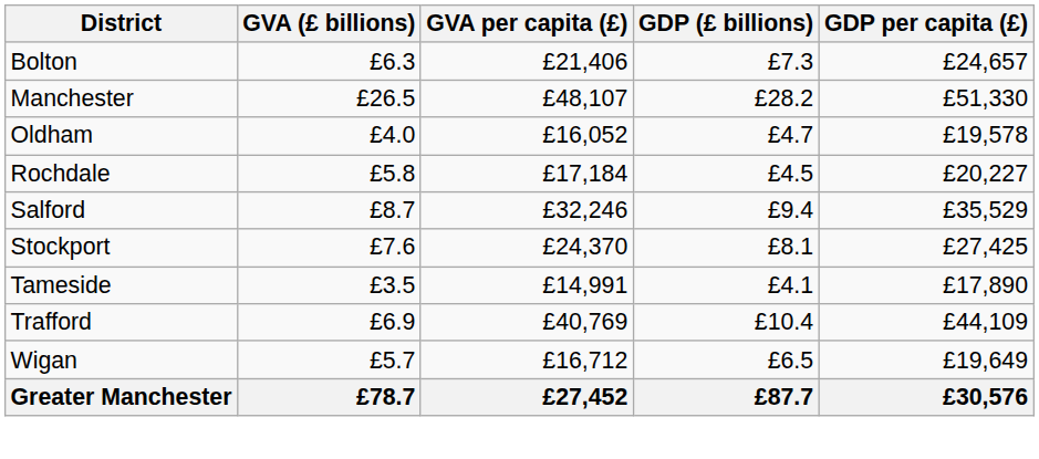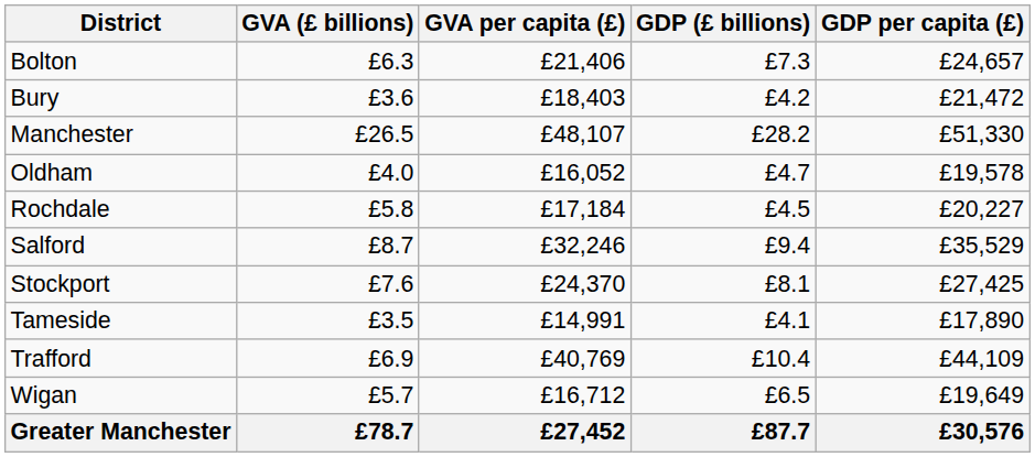+ row: Bury | £3.6 | £18,403 | £4.2 | £21,472
